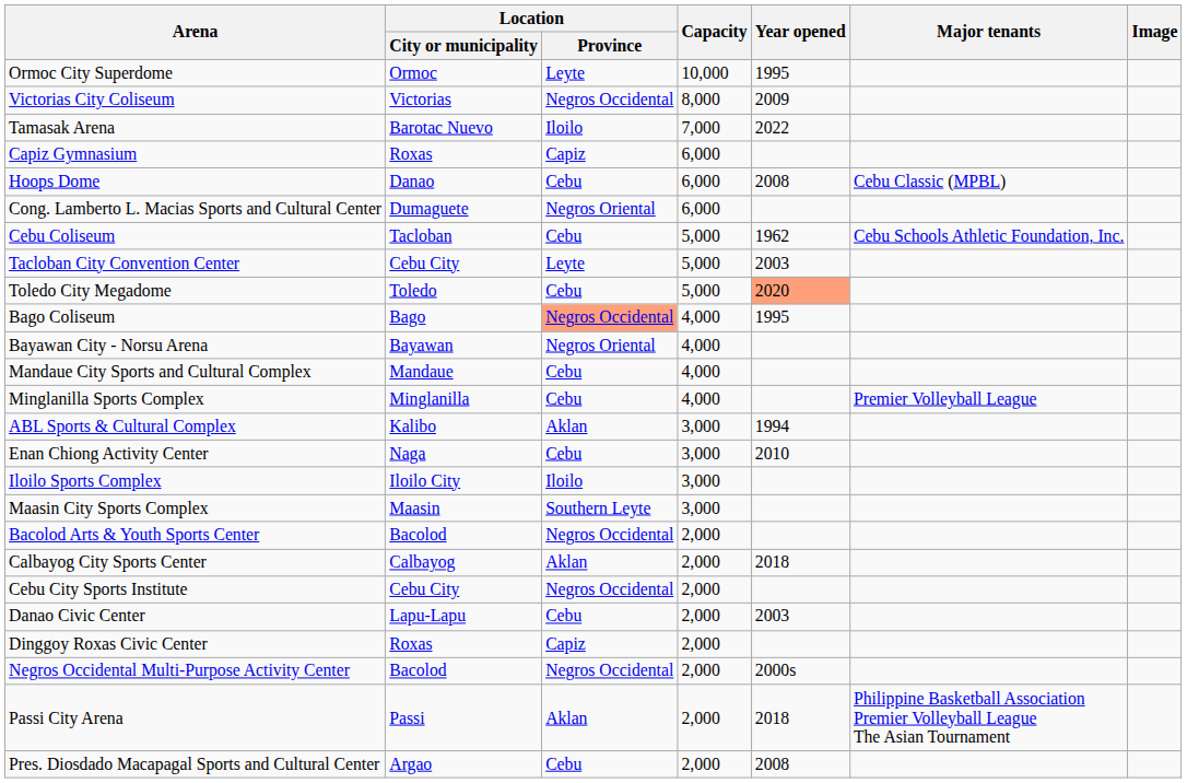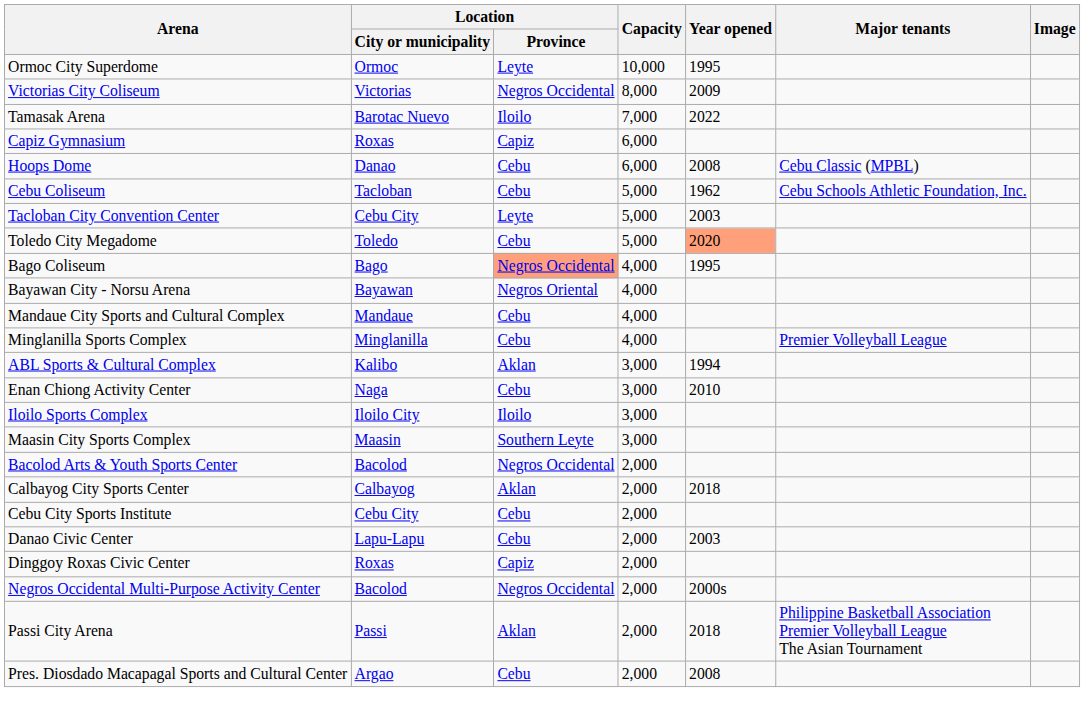- row: Cong. Lamberto L. Macias Sports and Cultural Center | Dumaguete | Negros Oriental | 6,000
Cebu City Sports Institute | Location / Province: Negros Occidental -> Cebu
